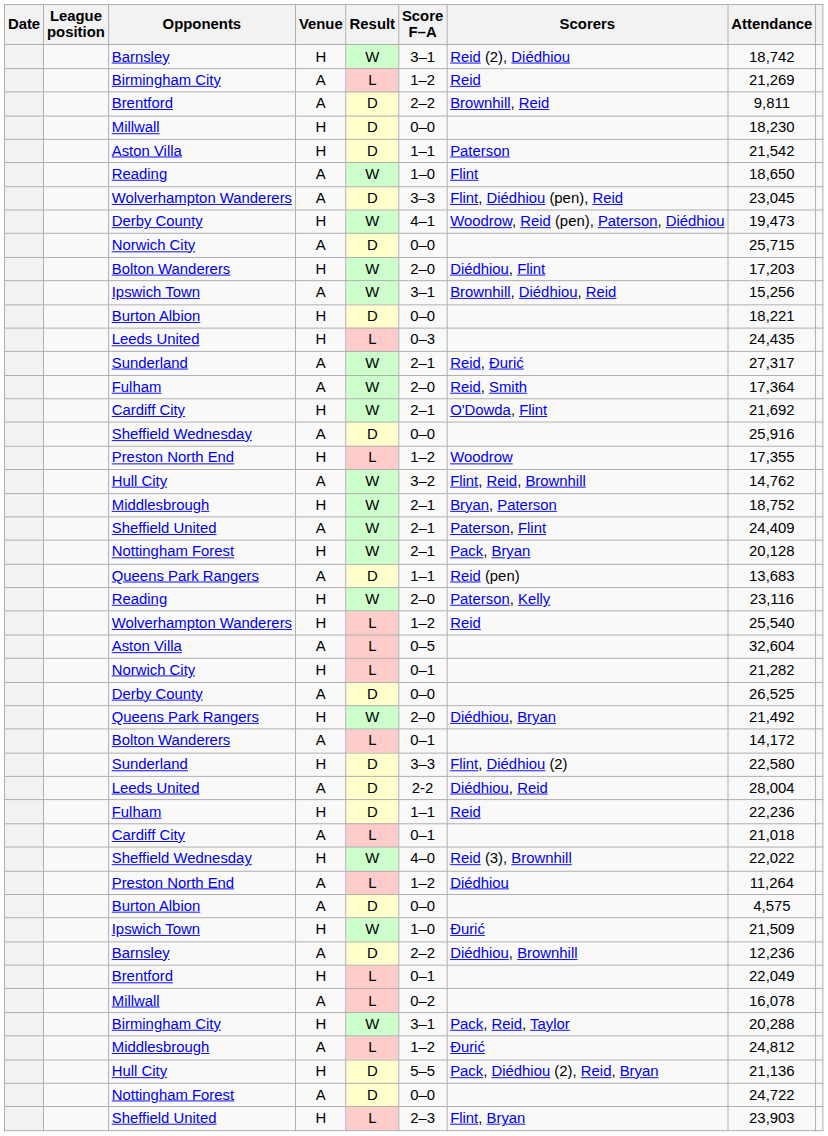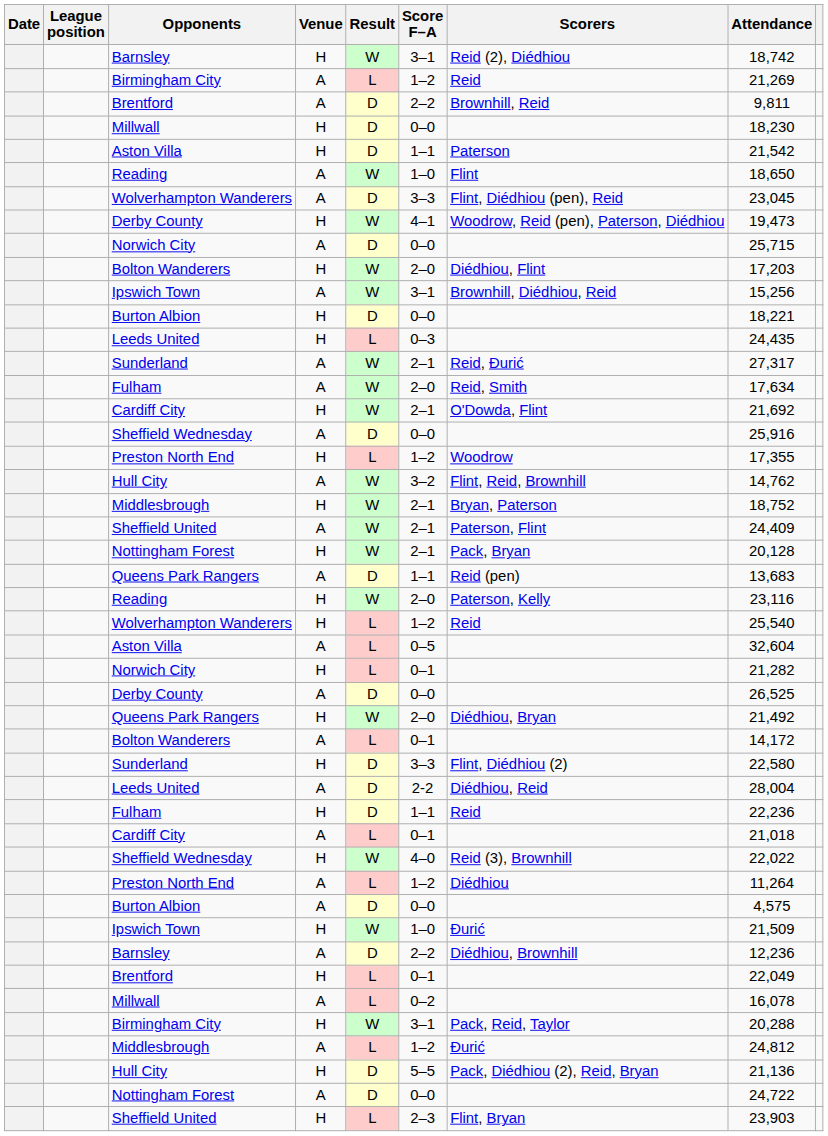Fulham / A | Attendance: 17,364 -> 17,634
